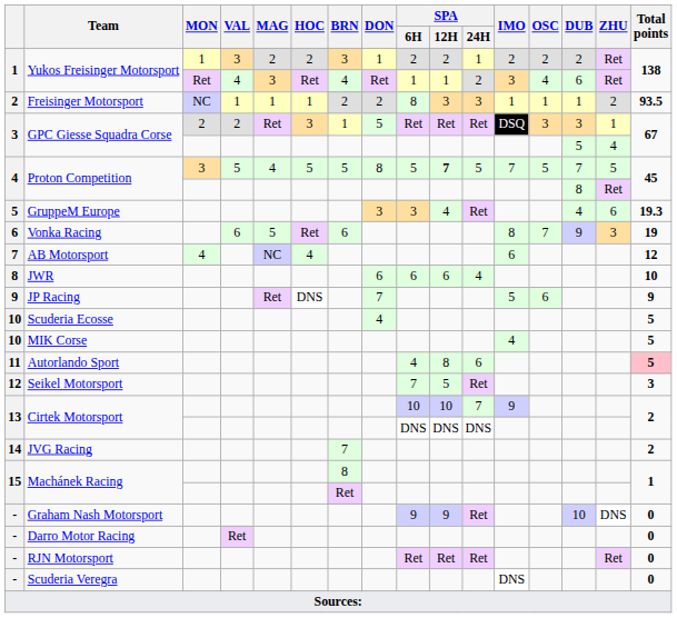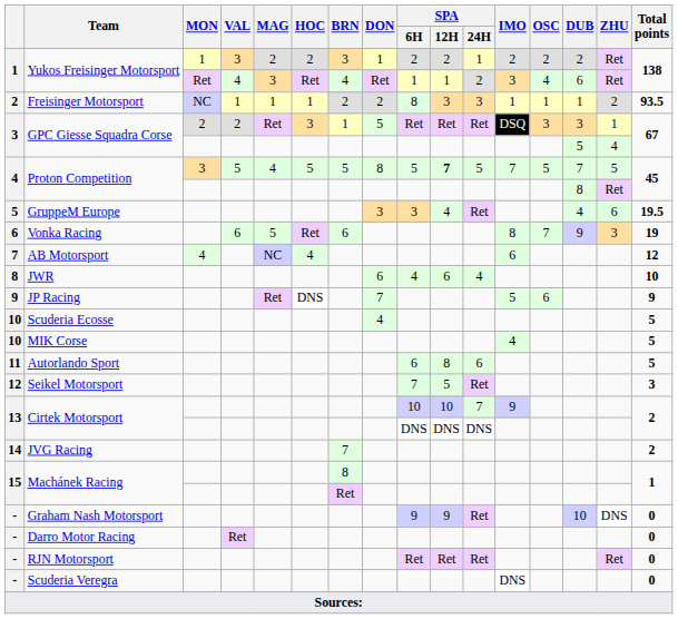GruppeM Europe | Total points: 19.3 -> 19.5
JWR | SPA / 6H: 6 -> 4
Autorlando Sport | SPA / 6H: 4 -> 6
Autorlando Sport | Total points: pink background -> no background
